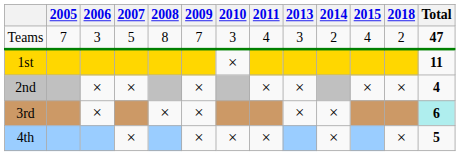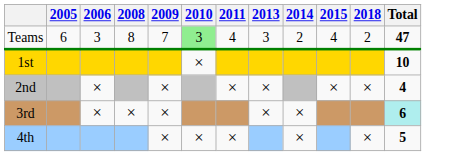- column: 2007 | 5 | × | ×
Teams | 2005: 7 -> 6
Teams | 2010: no background -> lightgreen background
1st | Total: 11 -> 10
